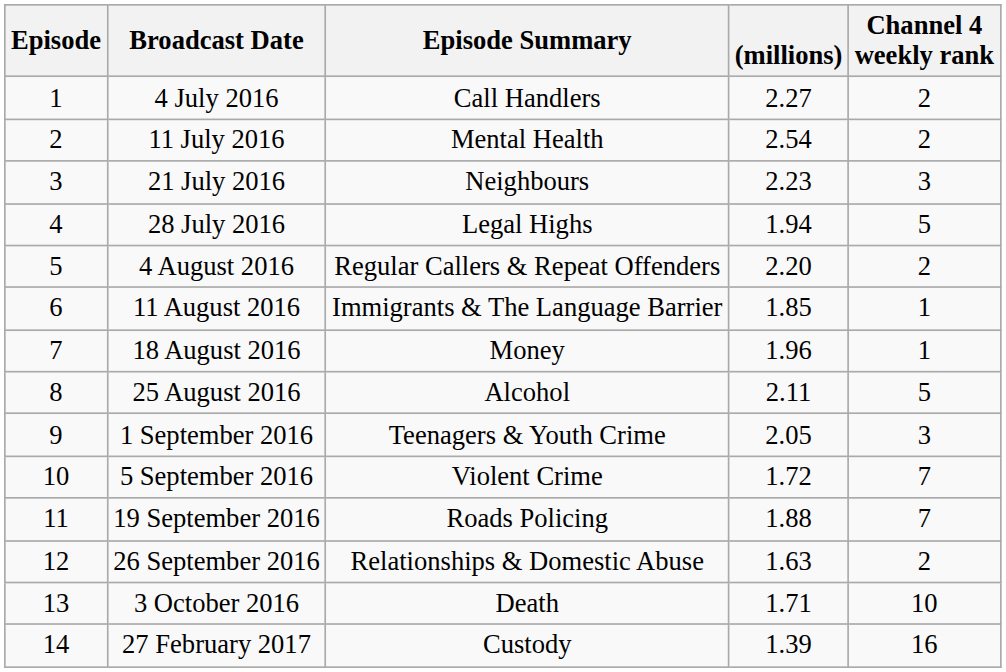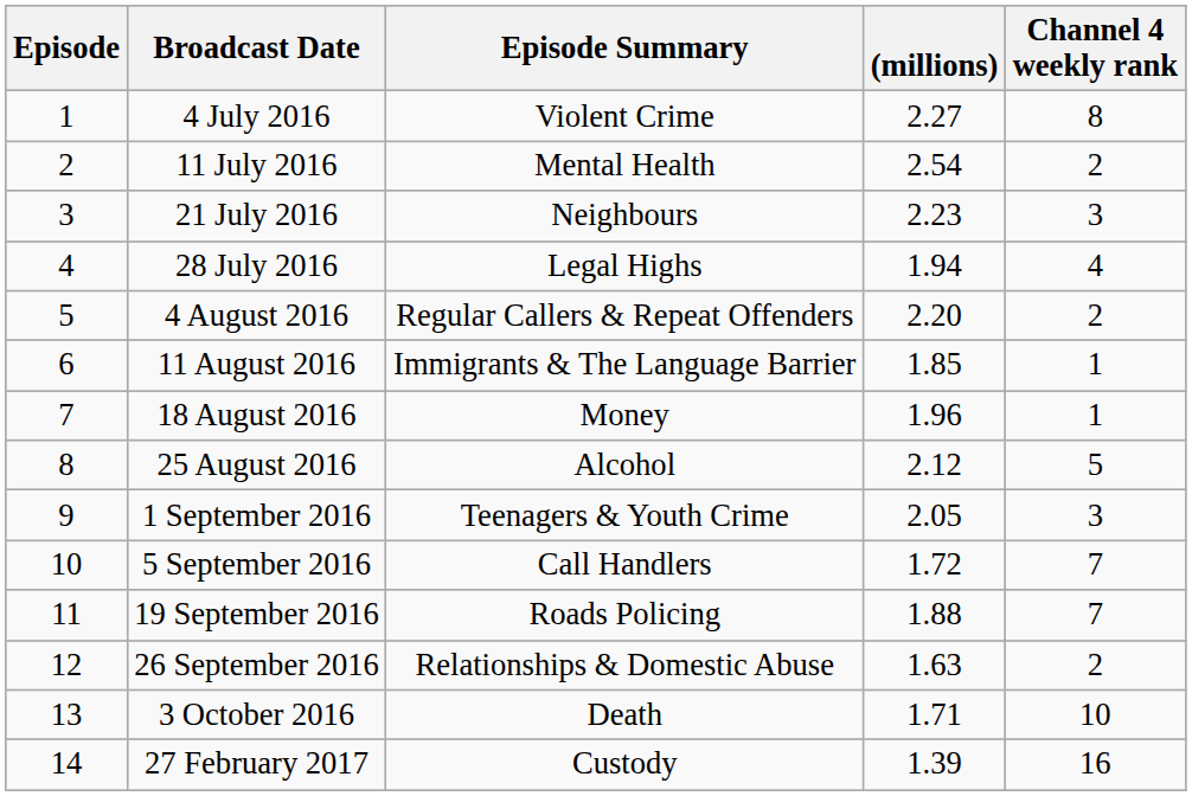4 July 2016 | Episode Summary: Call Handlers -> Violent Crime
4 July 2016 | Channel 4 weekly rank: 2 -> 8
28 July 2016 | Channel 4 weekly rank: 5 -> 4
25 August 2016 | (millions): 2.11 -> 2.12
5 September 2016 | Episode Summary: Violent Crime -> Call Handlers
